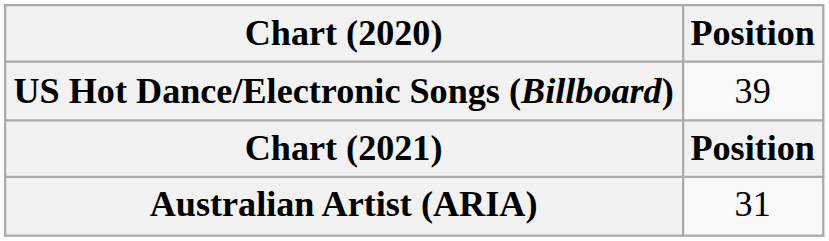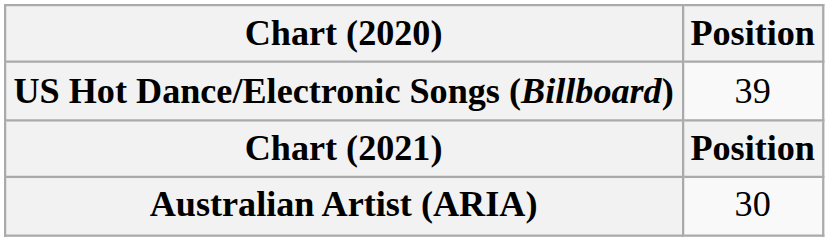Australian Artist (ARIA) | Position: 31 -> 30
